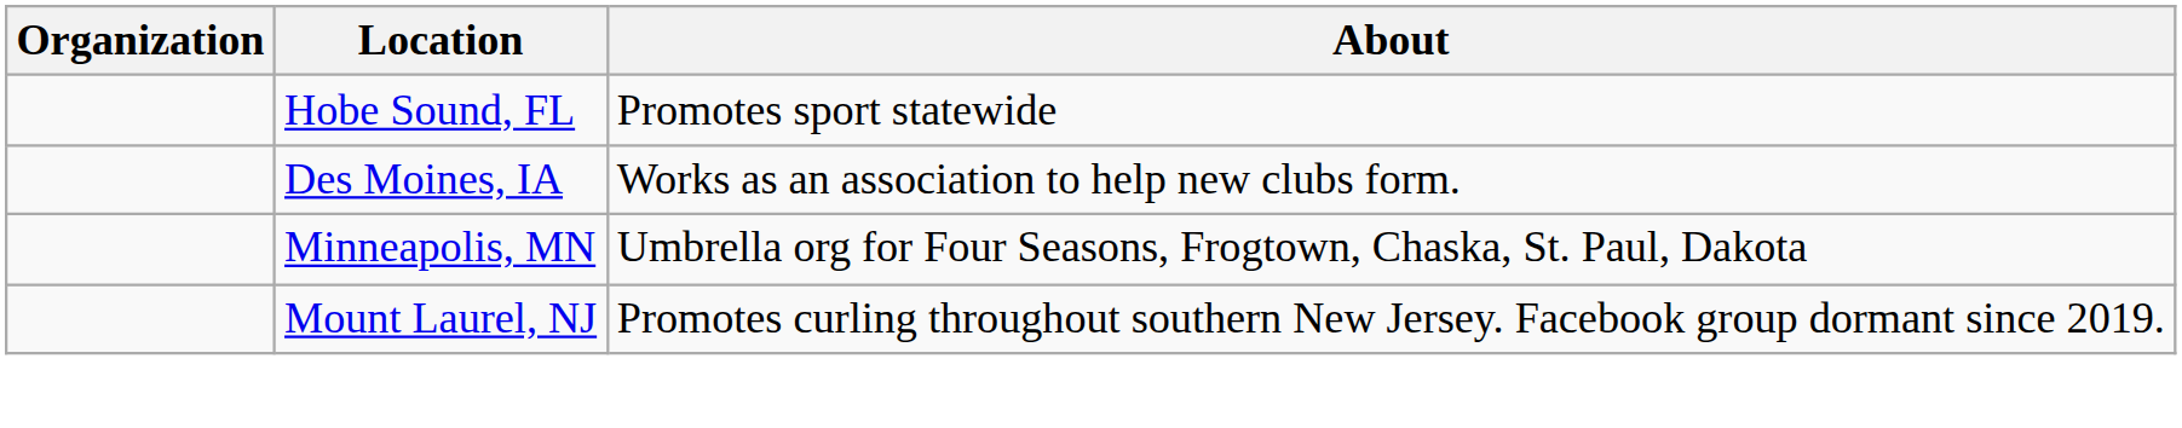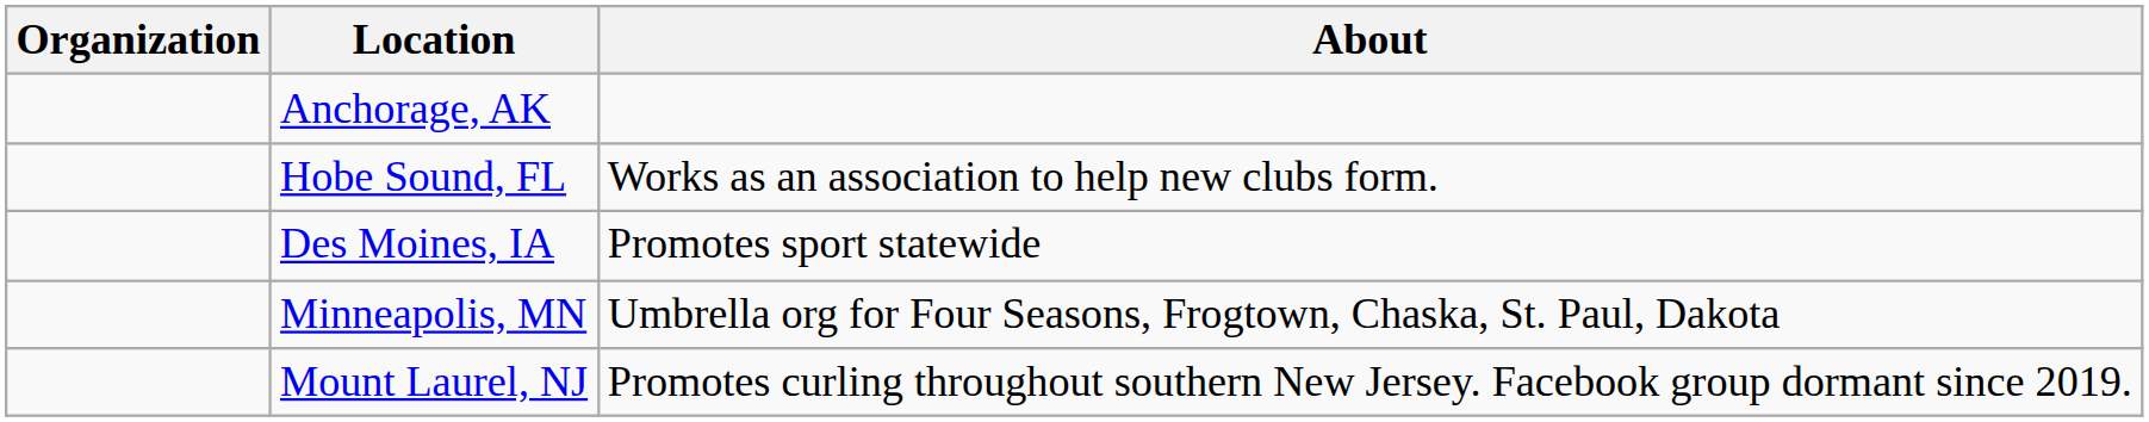+ row: Anchorage, AK
Hobe Sound, FL | About: Promotes sport statewide -> Works as an association to help new clubs form.
Des Moines, IA | About: Works as an association to help new clubs form. -> Promotes sport statewide
